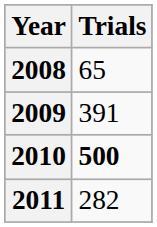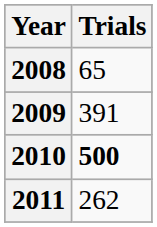2011 | Trials: 282 -> 262
